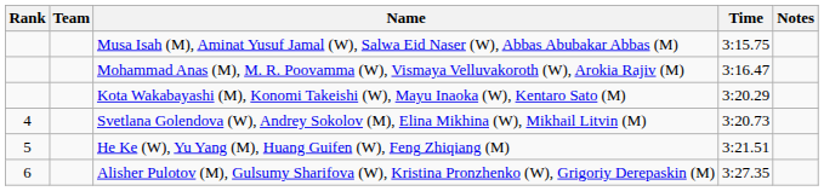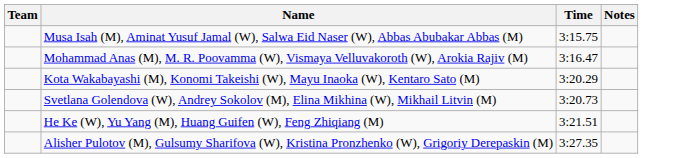- column: Rank | 4 | 5 | 6
